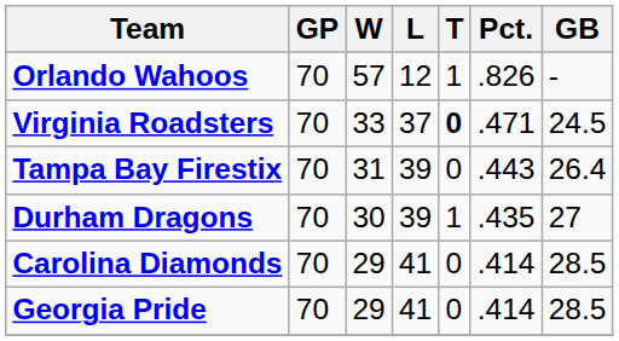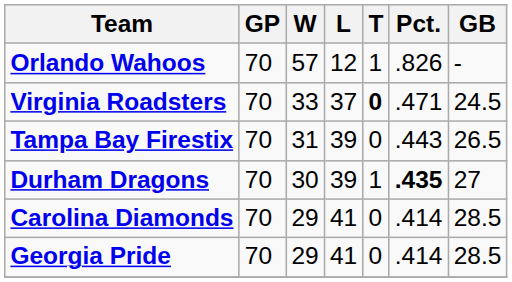Tampa Bay Firestix | GB: 26.4 -> 26.5
Durham Dragons | Pct.: normal -> bold
